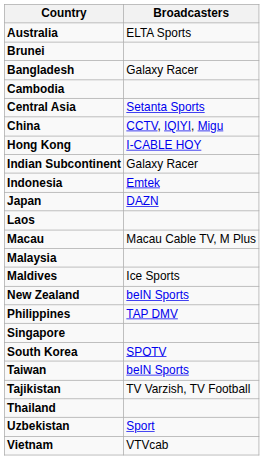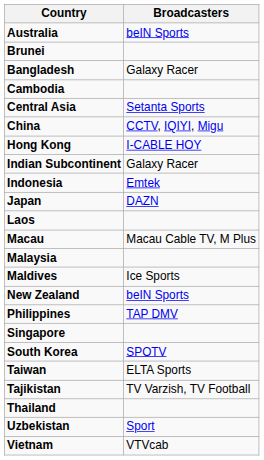Australia | Broadcasters: ELTA Sports -> beIN Sports
Taiwan | Broadcasters: beIN Sports -> ELTA Sports
